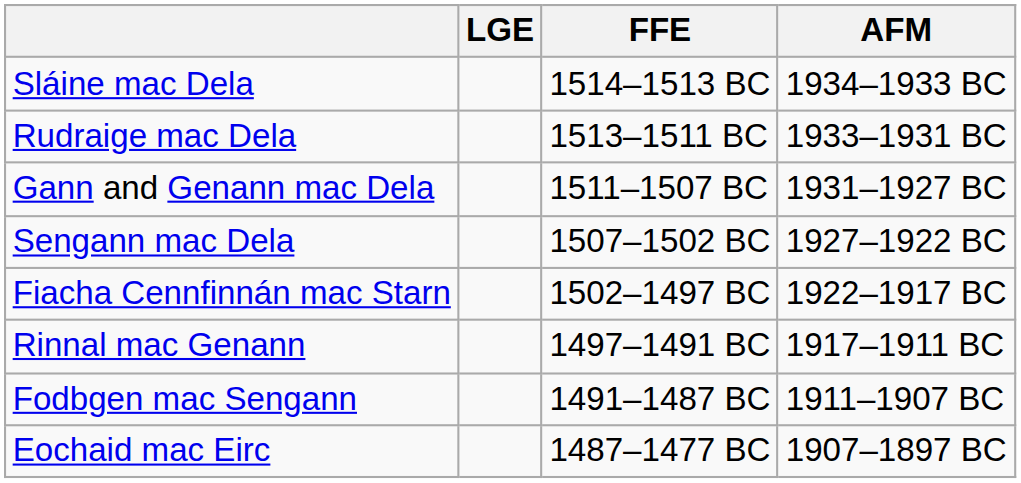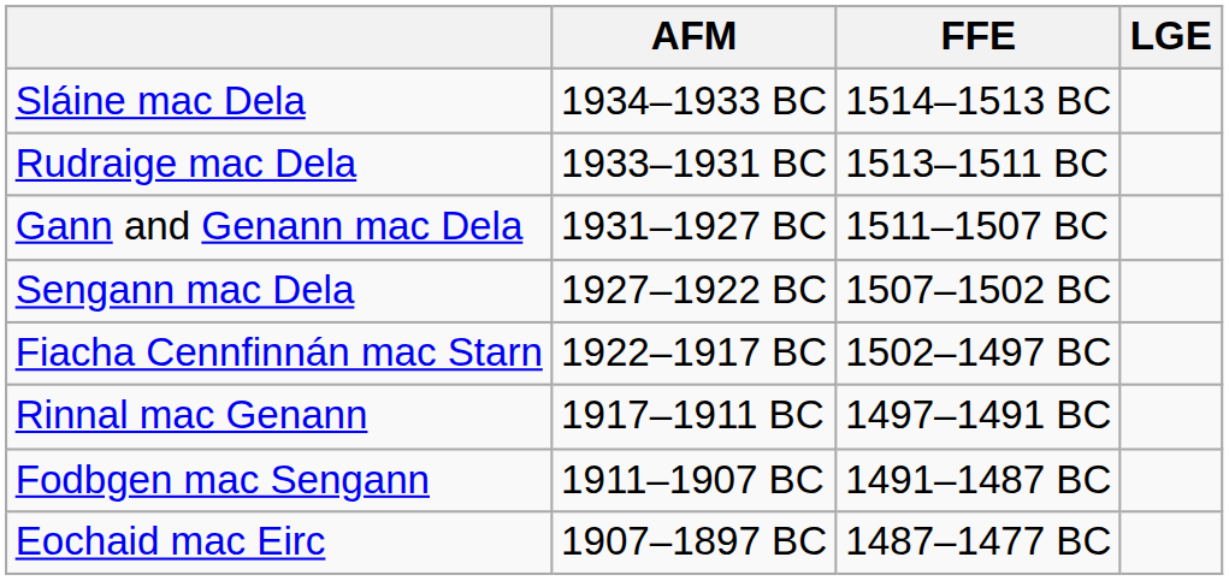columns swapped: LGE <-> AFM
